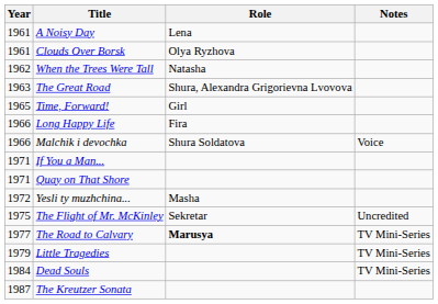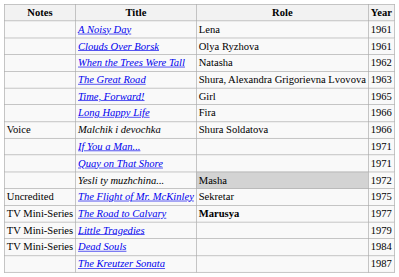columns swapped: Year <-> Notes
Yesli ty muzhchina... | Role: no background -> lightgrey background
